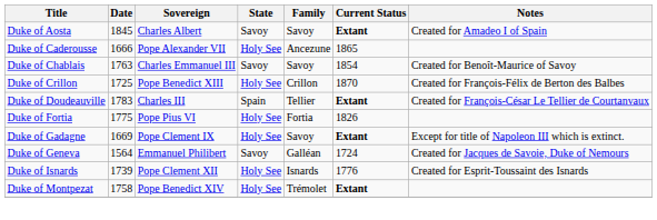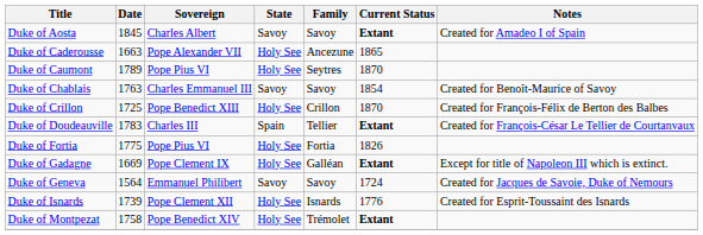Duke of Caderousse | Date: 1666 -> 1663
+ row: Duke of Caumont | 1789 | Pope Pius VI | Holy See | Seytres | 1870
Duke of Gadagne | Family: Savoy -> Galléan
Duke of Geneva | Family: Galléan -> Savoy
